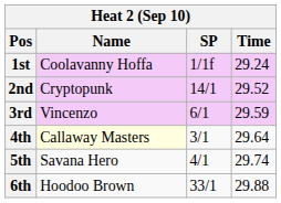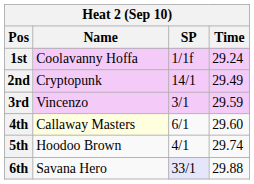2nd | Time: 29.52 -> 29.49
3rd | SP: 6/1 -> 3/1
4th | SP: 3/1 -> 6/1
4th | Time: 29.64 -> 29.60
5th | Name: Savana Hero -> Hoodoo Brown
6th | Name: Hoodoo Brown -> Savana Hero
6th | SP: no background -> lavender background
